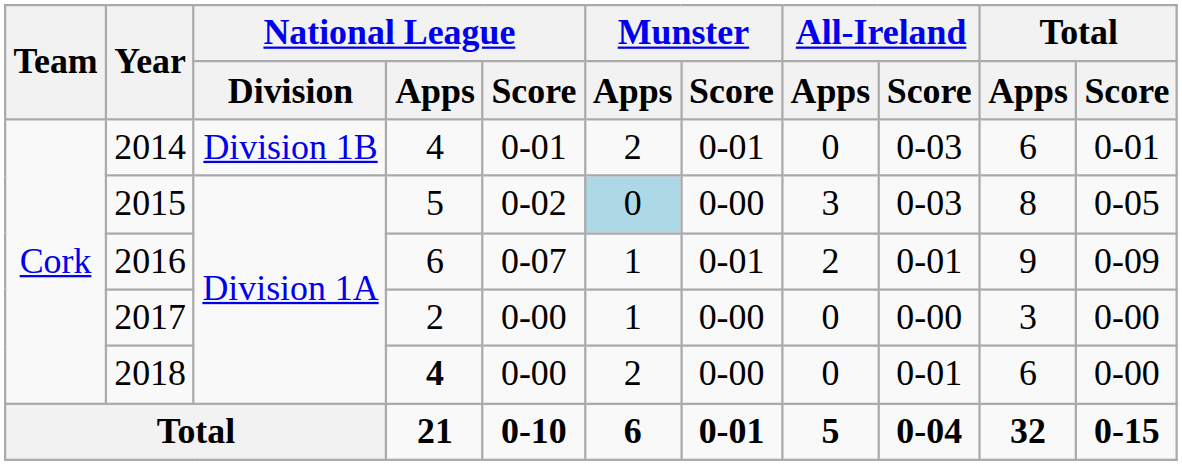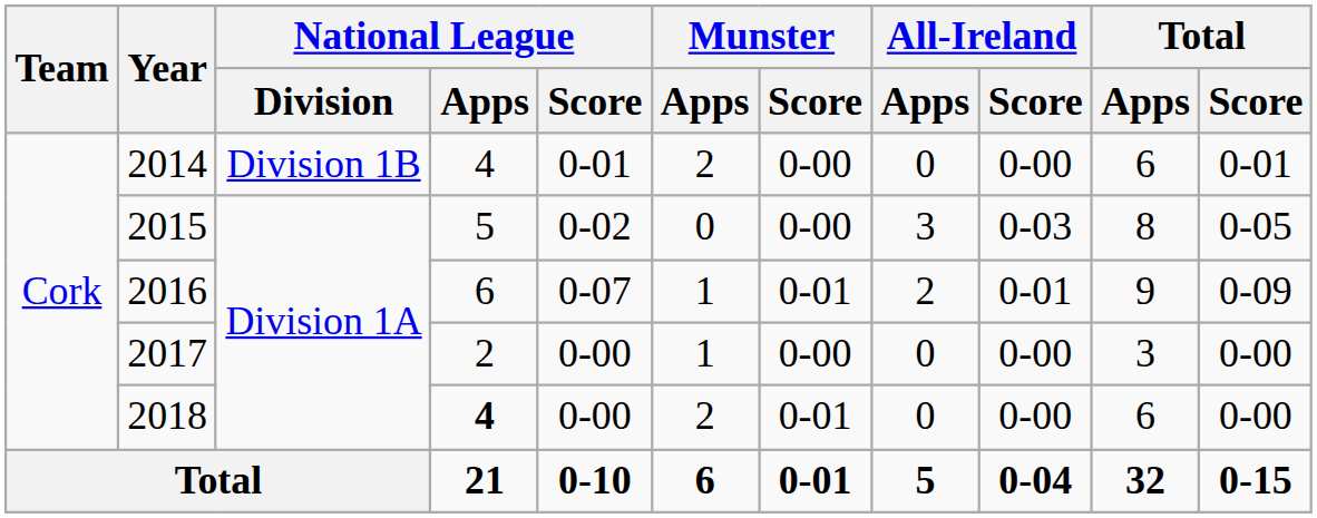2014 | Munster / Score: 0-01 -> 0-00
2014 | All-Ireland / Score: 0-03 -> 0-00
2015 | Munster / Apps: lightblue background -> no background
2018 | Munster / Score: 0-00 -> 0-01
2018 | All-Ireland / Score: 0-01 -> 0-00
